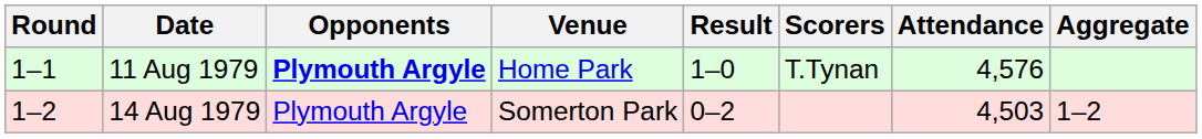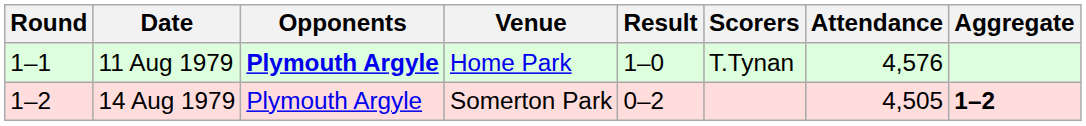14 Aug 1979 | Attendance: 4,503 -> 4,505
14 Aug 1979 | Aggregate: normal -> bold
